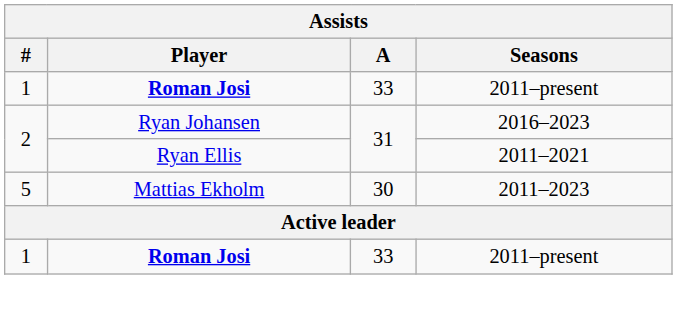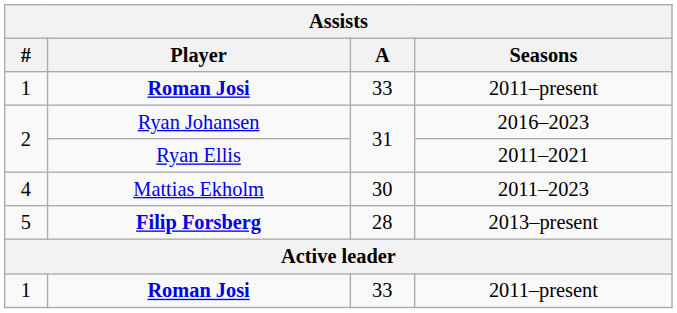Mattias Ekholm | #: 5 -> 4
+ row: 5 | Filip Forsberg | 28 | 2013–present
